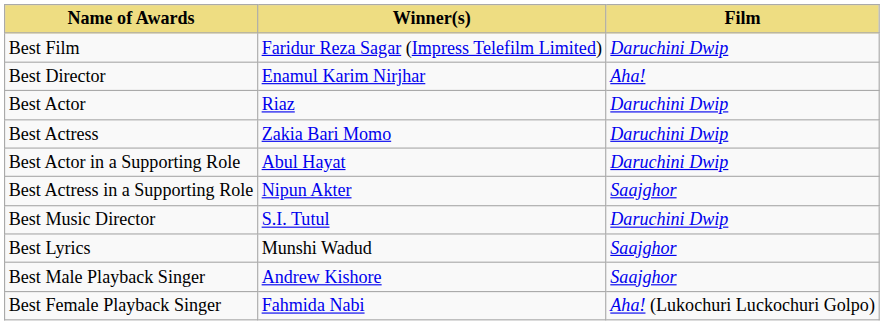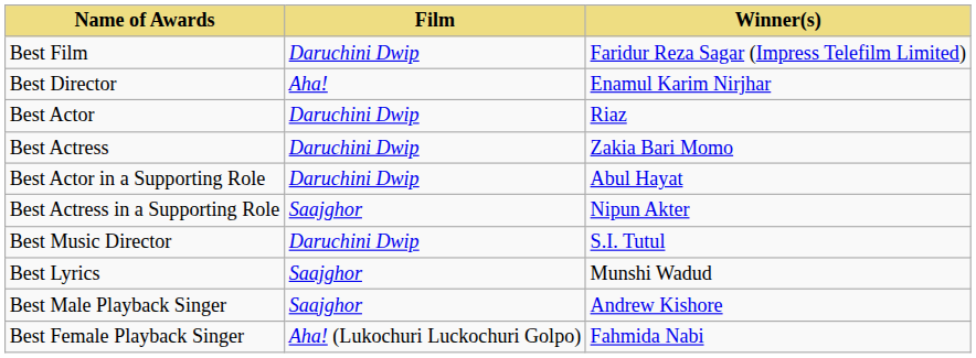columns swapped: Winner(s) <-> Film
